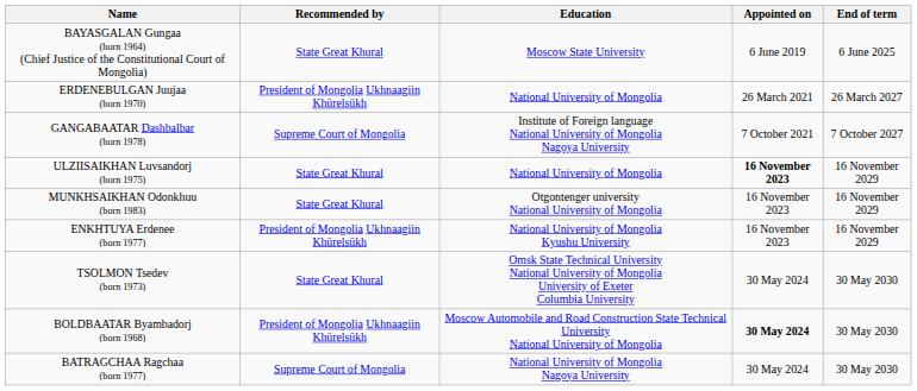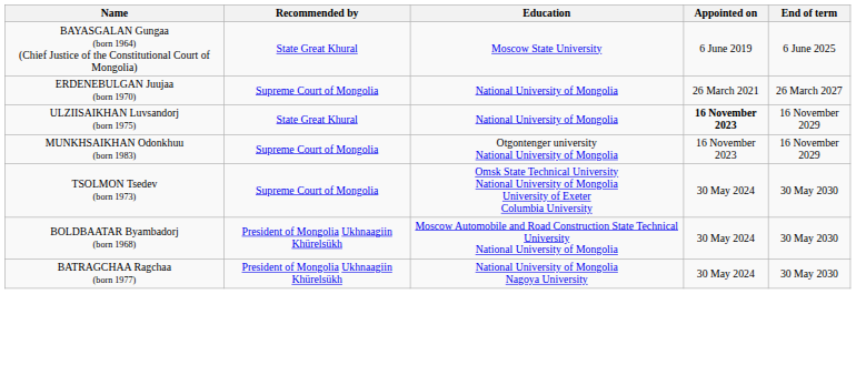ERDENEBULGAN Juujaa (born 1970) | Recommended by: President of Mongolia Ukhnaagiin Khürelsükh -> Supreme Court of Mongolia
- row: GANGABAATAR Dashbalbar (born 1978) | Supreme Court of Mongolia | Institute of Foreign language National University of Mongolia Nagoya University | 7 October 2021 | 7 October 2027
MUNKHSAIKHAN Odonkhuu (born 1983) | Recommended by: State Great Khural -> Supreme Court of Mongolia
- row: ENKHTUYA Erdenee (born 1977) | President of Mongolia Ukhnaagiin Khürelsükh | National University of Mongolia Kyushu University | 16 November 2023 | 16 November 2029
TSOLMON Tsedev (born 1973) | Recommended by: State Great Khural -> Supreme Court of Mongolia
BOLDBAATAR Byambadorj (born 1968) | Appointed on: bold -> normal
BATRAGCHAA Ragchaa (born 1977) | Recommended by: Supreme Court of Mongolia -> President of Mongolia Ukhnaagiin Khürelsükh
